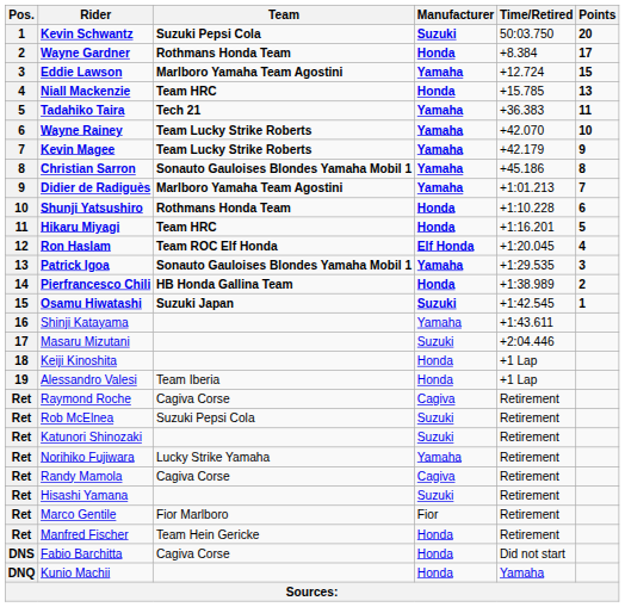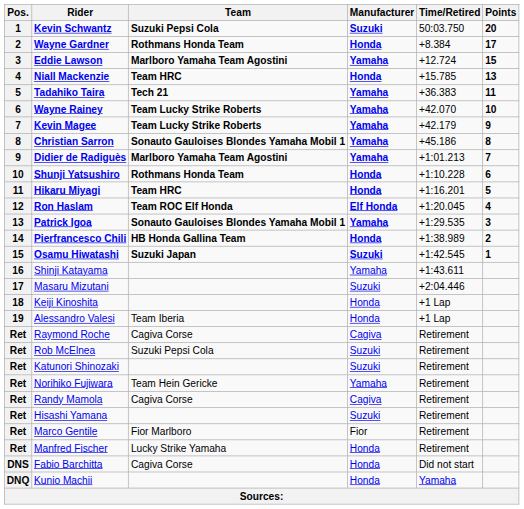Norihiko Fujiwara | Team: Lucky Strike Yamaha -> Team Hein Gericke
Manfred Fischer | Team: Team Hein Gericke -> Lucky Strike Yamaha
